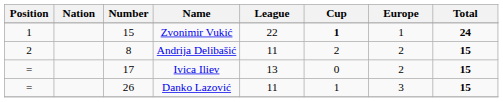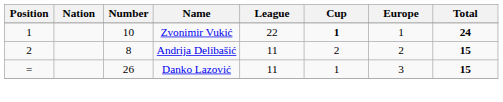Zvonimir Vukić | Number: 15 -> 10
- row: = | 17 | Ivica Iliev | 13 | 0 | 2 | 15
